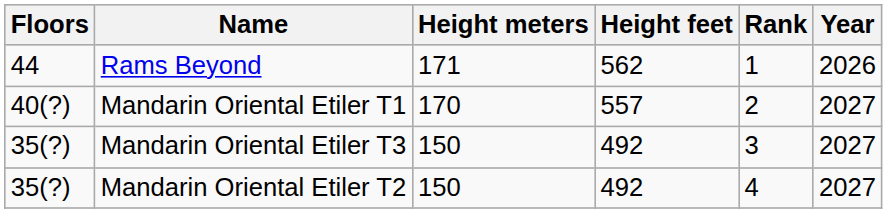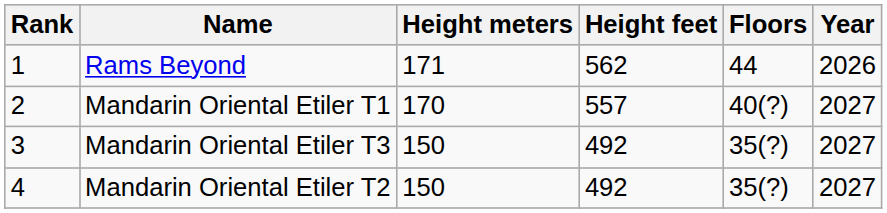columns swapped: Rank <-> Floors
